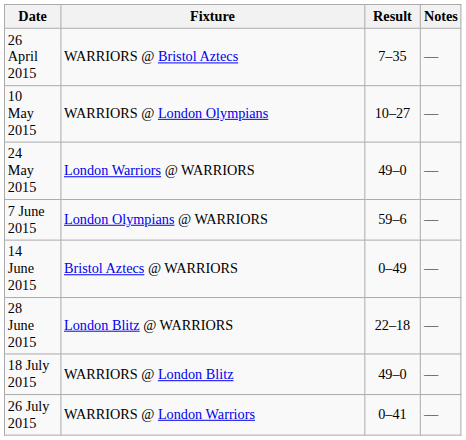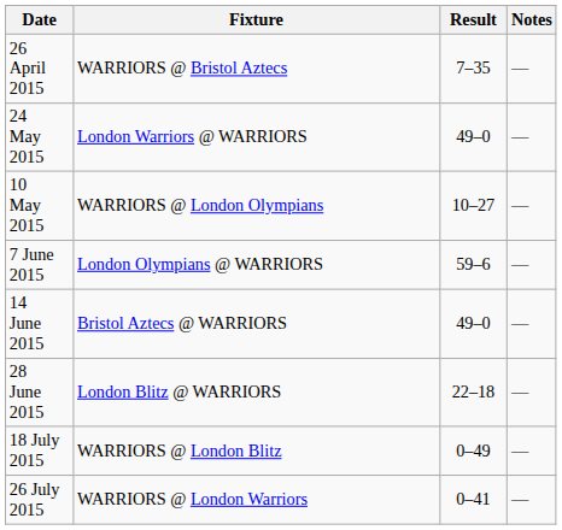rows swapped: 10 May 2015 <-> 24 May 2015
14 June 2015 | Result: 0–49 -> 49–0
18 July 2015 | Result: 49–0 -> 0–49
